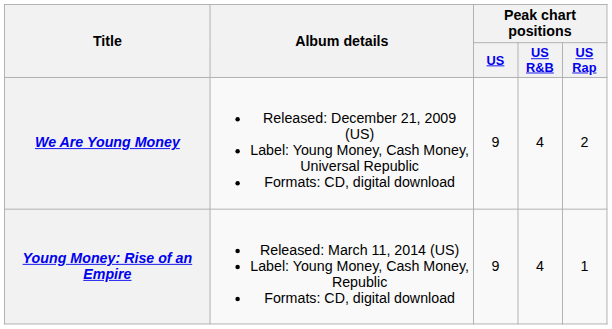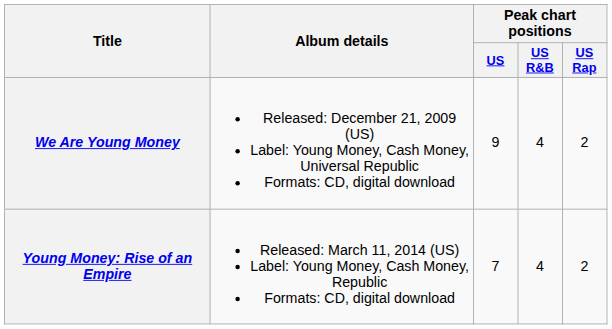Young Money: Rise of an Empire | Peak chart positions / US: 9 -> 7
Young Money: Rise of an Empire | Peak chart positions / US Rap: 1 -> 2
